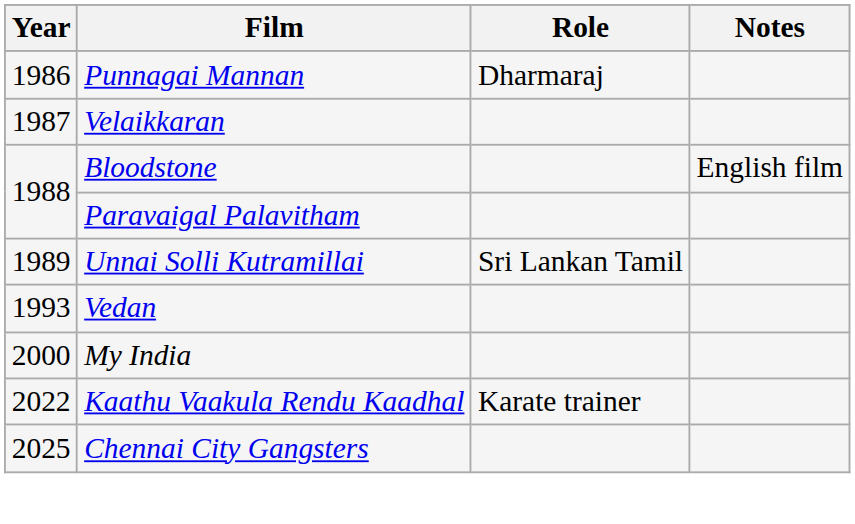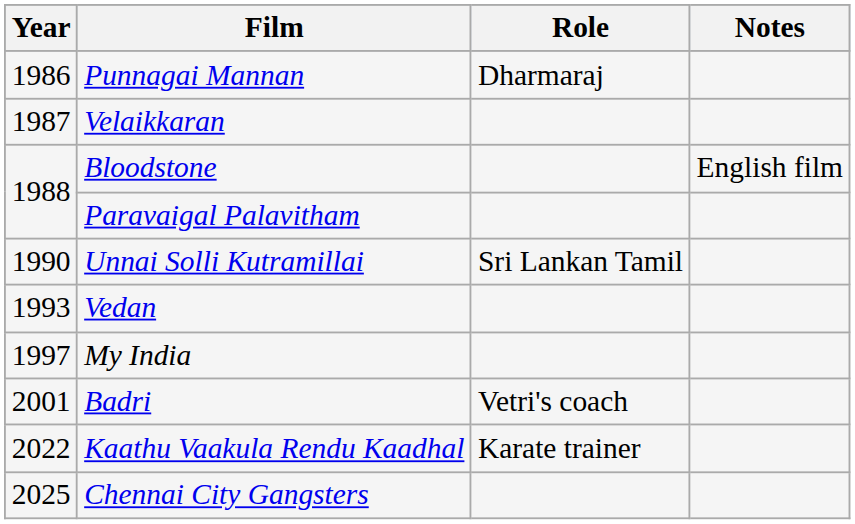Unnai Solli Kutramillai | Year: 1989 -> 1990
My India | Year: 2000 -> 1997
+ row: 2001 | Badri | Vetri's coach
